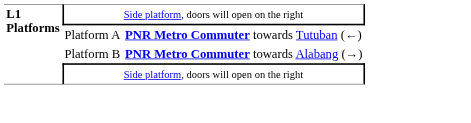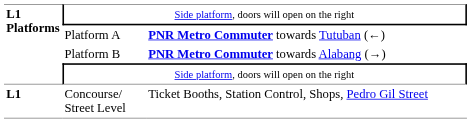+ row: L1 | Concourse/ Street Level | Ticket Booths, Station Control, Shops, Pedro Gil Street
